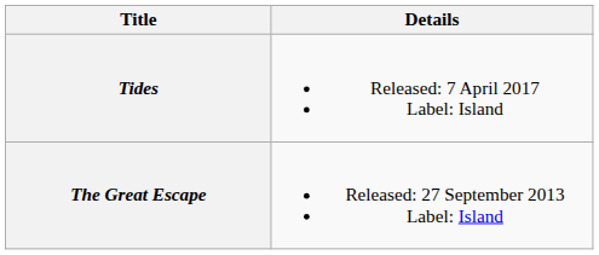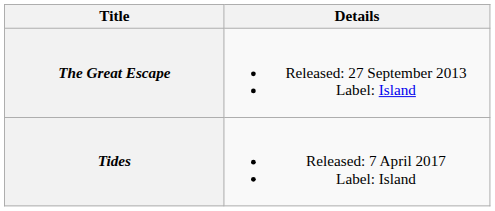rows swapped: The Great Escape <-> Tides
